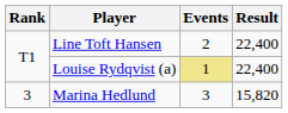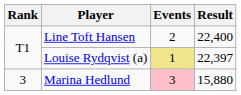Louise Rydqvist (a) | Result: 22,400 -> 22,397
Marina Hedlund | Events: no background -> pink background
Marina Hedlund | Result: 15,820 -> 15,880
